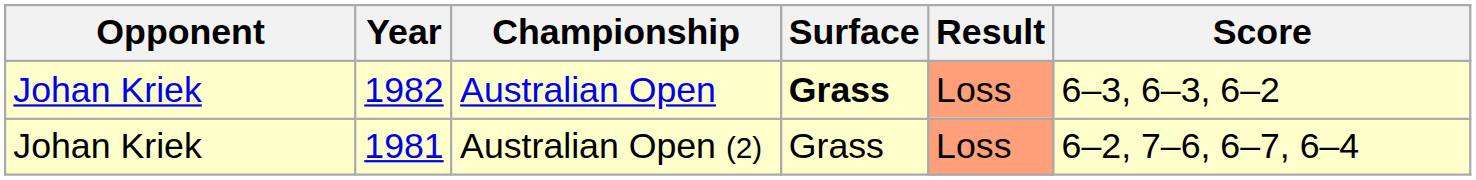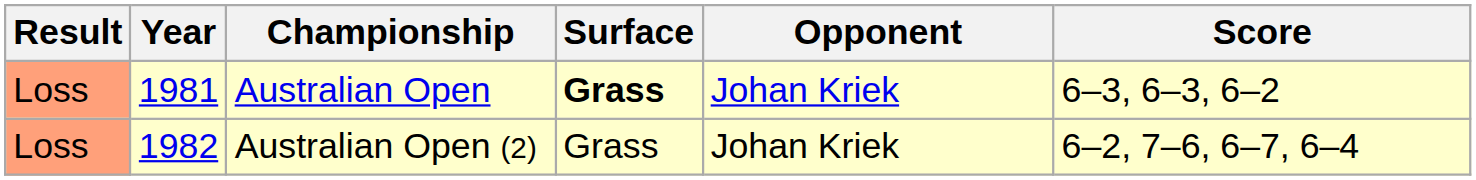columns swapped: Result <-> Opponent
Australian Open | Year: 1982 -> 1981
Australian Open (2) | Year: 1981 -> 1982
